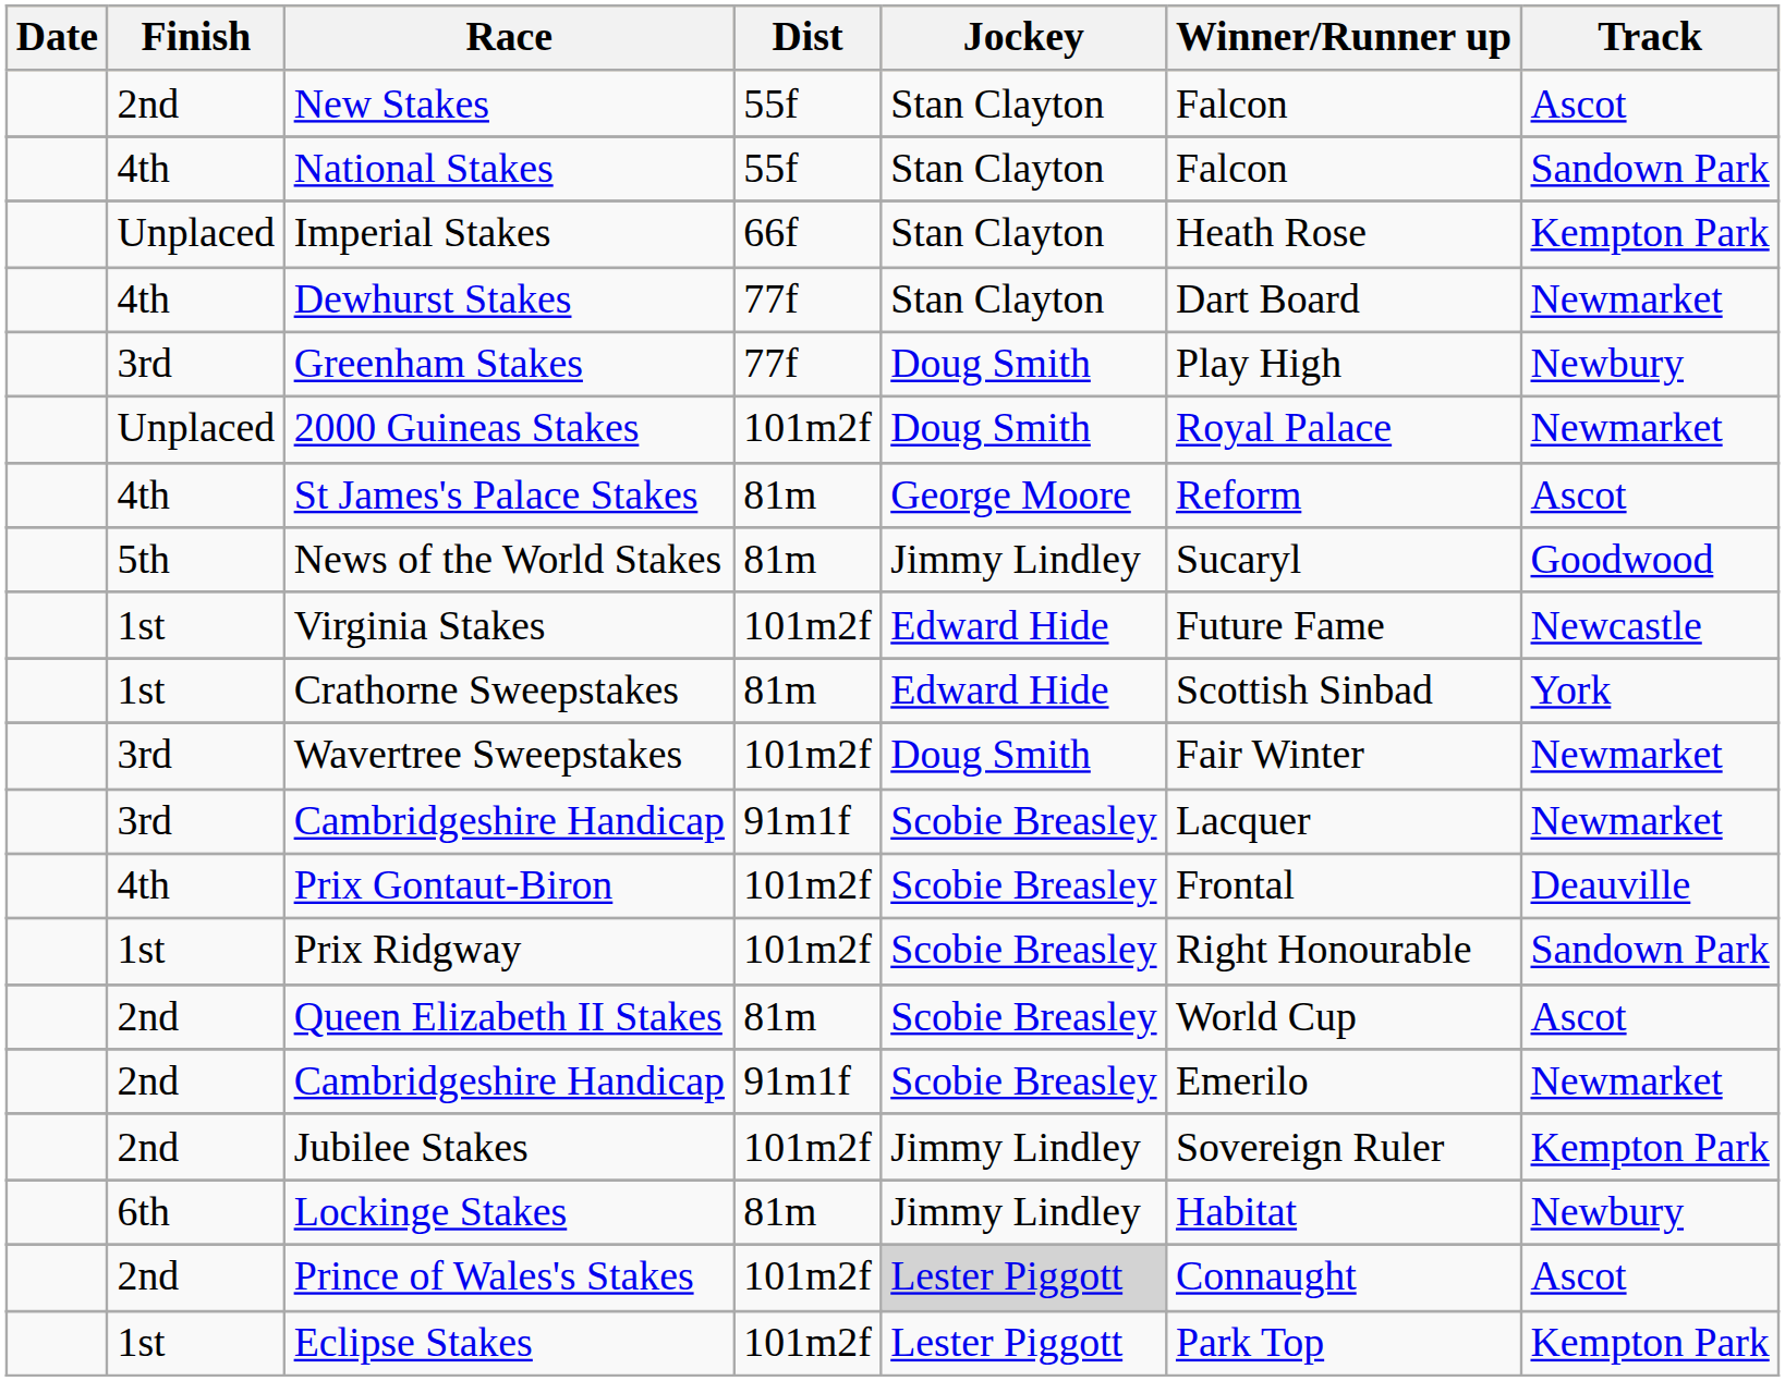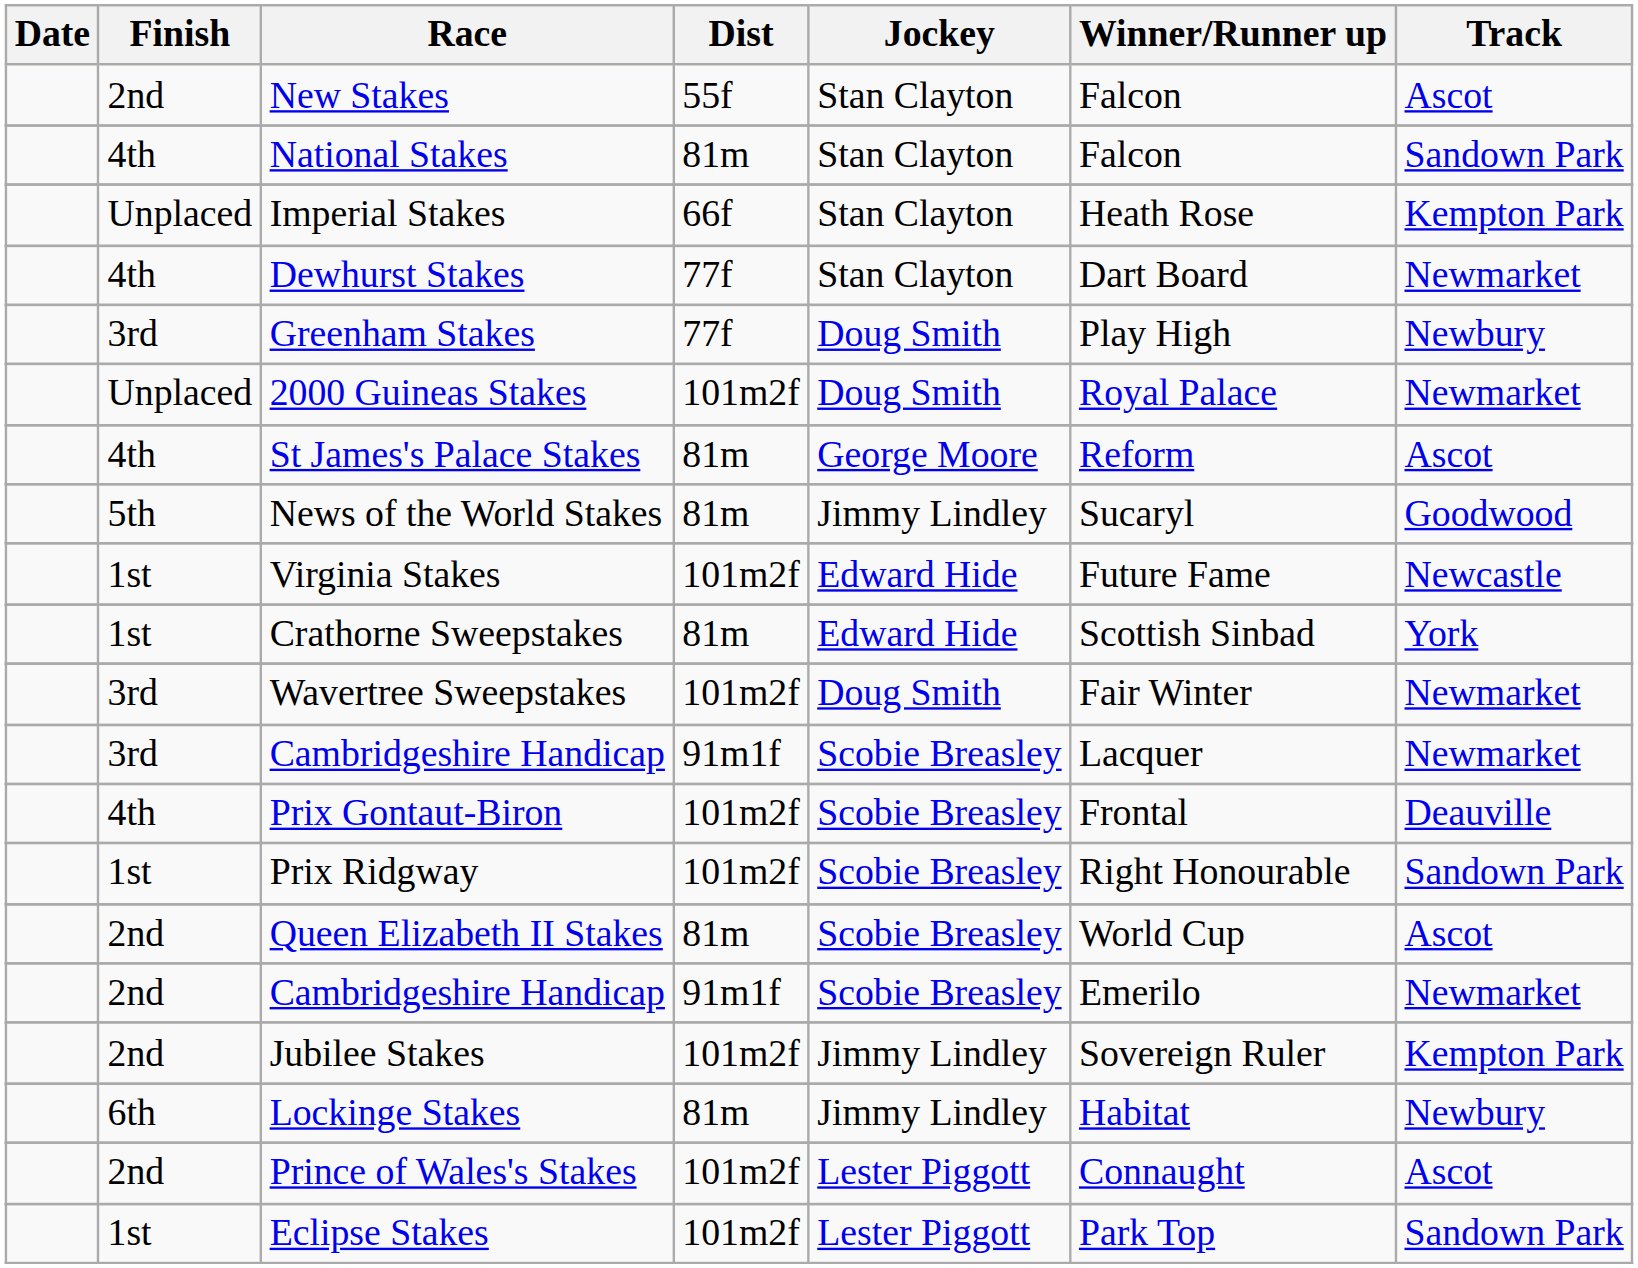National Stakes | Dist: 55f -> 81m
Prince of Wales's Stakes | Jockey: lightgrey background -> no background
Eclipse Stakes | Track: Kempton Park -> Sandown Park
